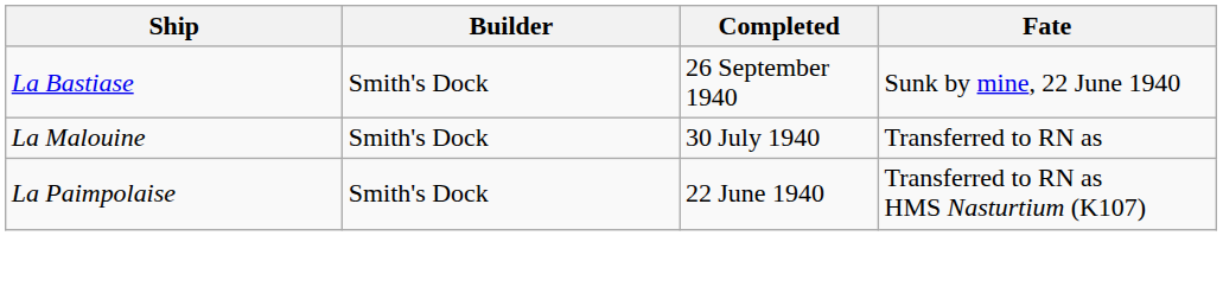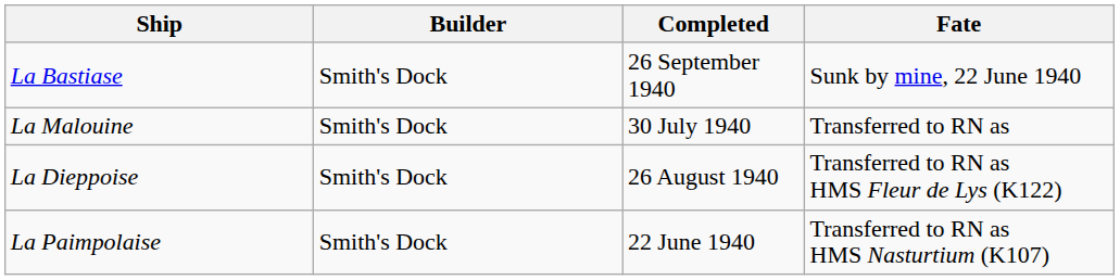+ row: La Dieppoise | Smith's Dock | 26 August 1940 | Transferred to RN as HMS Fleur de Lys (K122)
